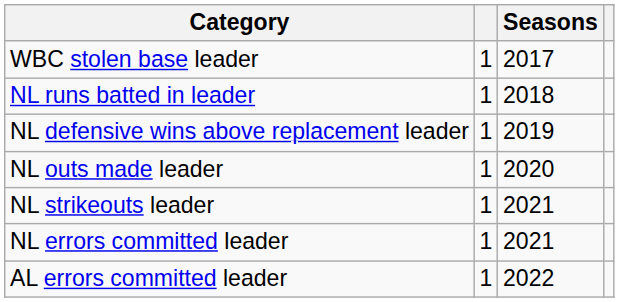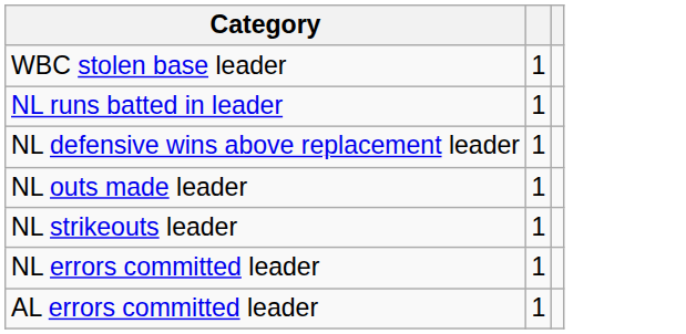- column: Seasons | 2017 | 2018 | 2019 | 2020 | 2021 | 2021 | 2022
